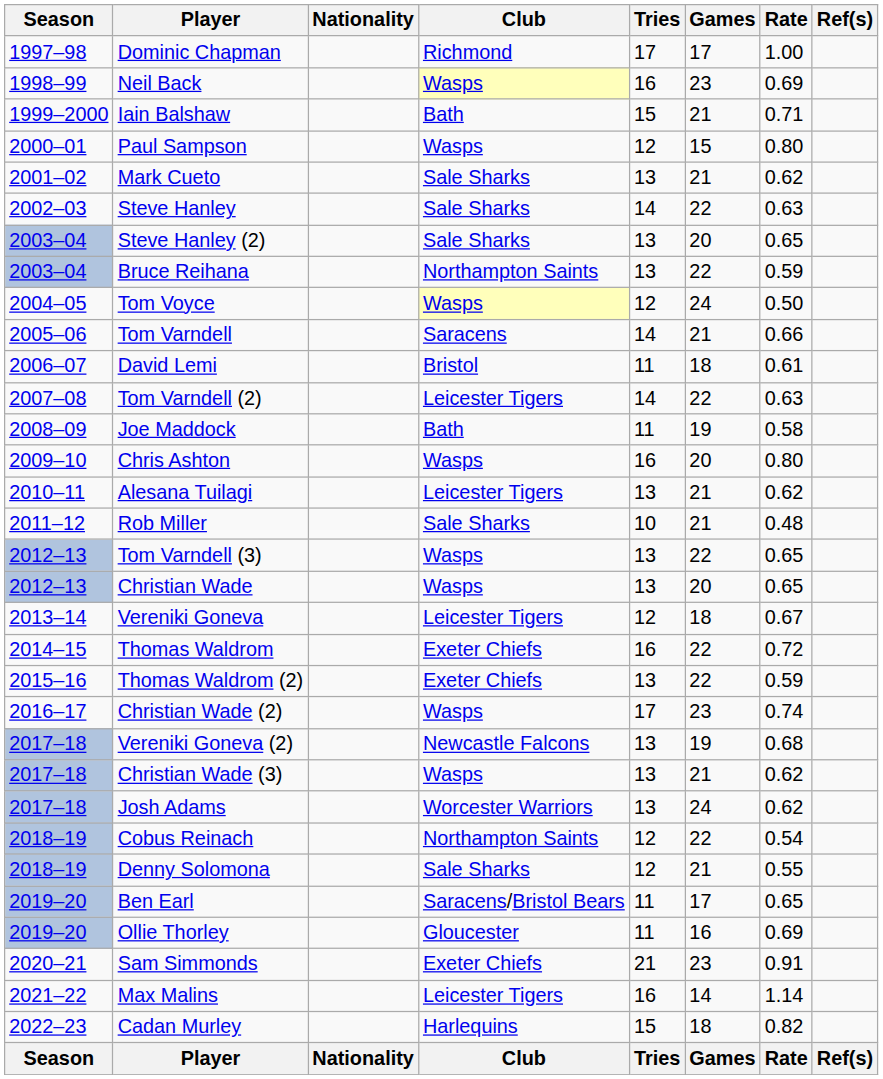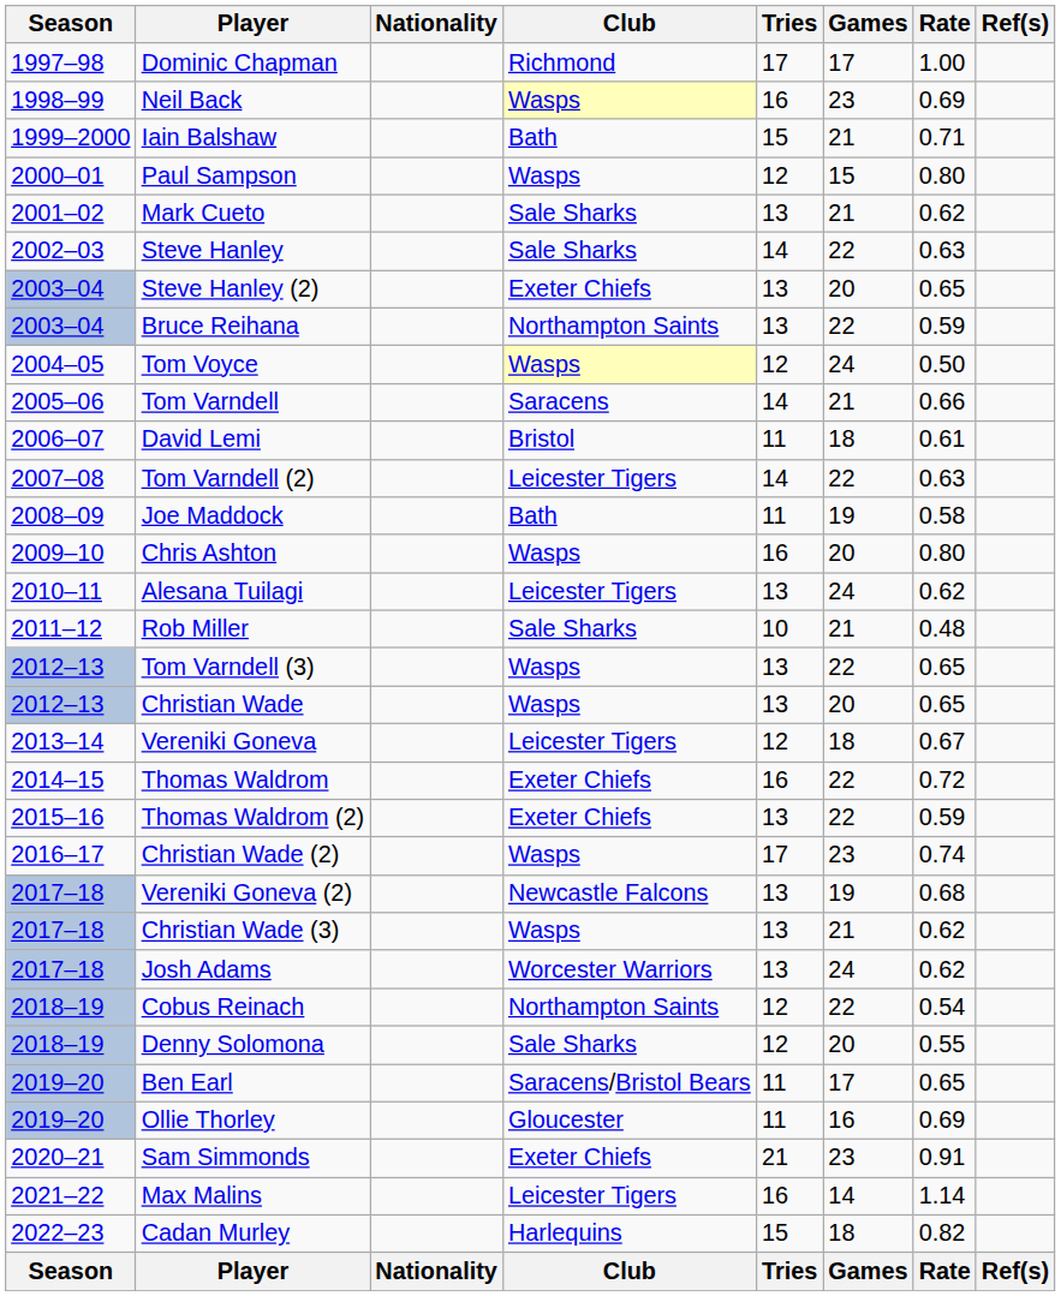Steve Hanley (2) | Club: Sale Sharks -> Exeter Chiefs
Alesana Tuilagi | Games: 21 -> 24
Denny Solomona | Games: 21 -> 20
